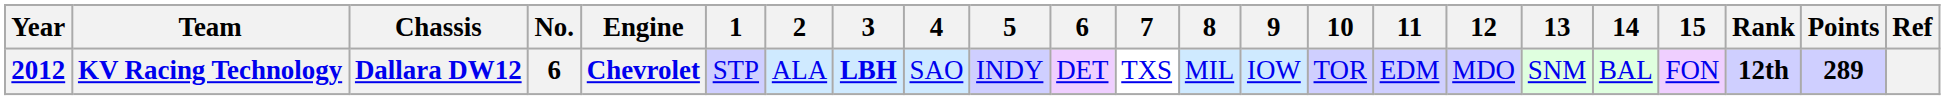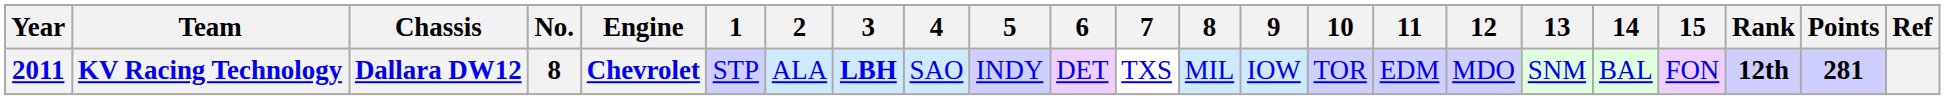KV Racing Technology | Year: 2012 -> 2011
KV Racing Technology | No.: 6 -> 8
KV Racing Technology | Points: 289 -> 281
